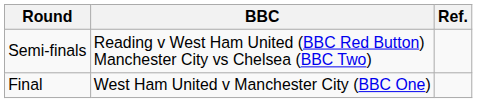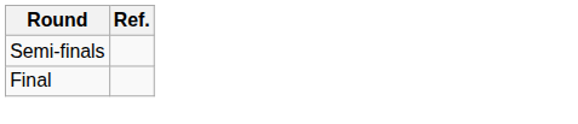- column: BBC | Reading v West Ham United (BBC Red Button) Manchester City vs Chelsea (BBC Two) | West Ham United v Manchester City (BBC One)
